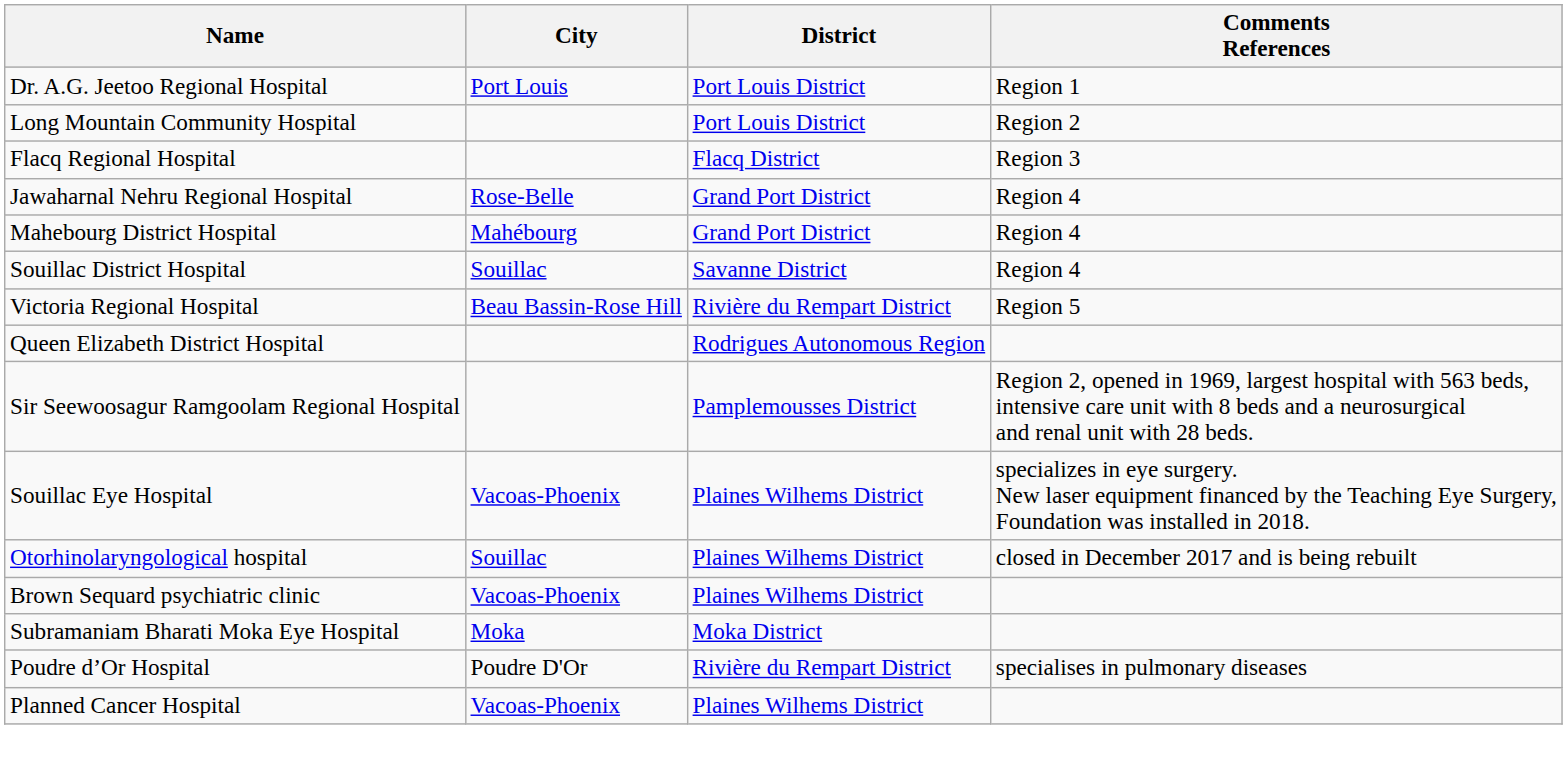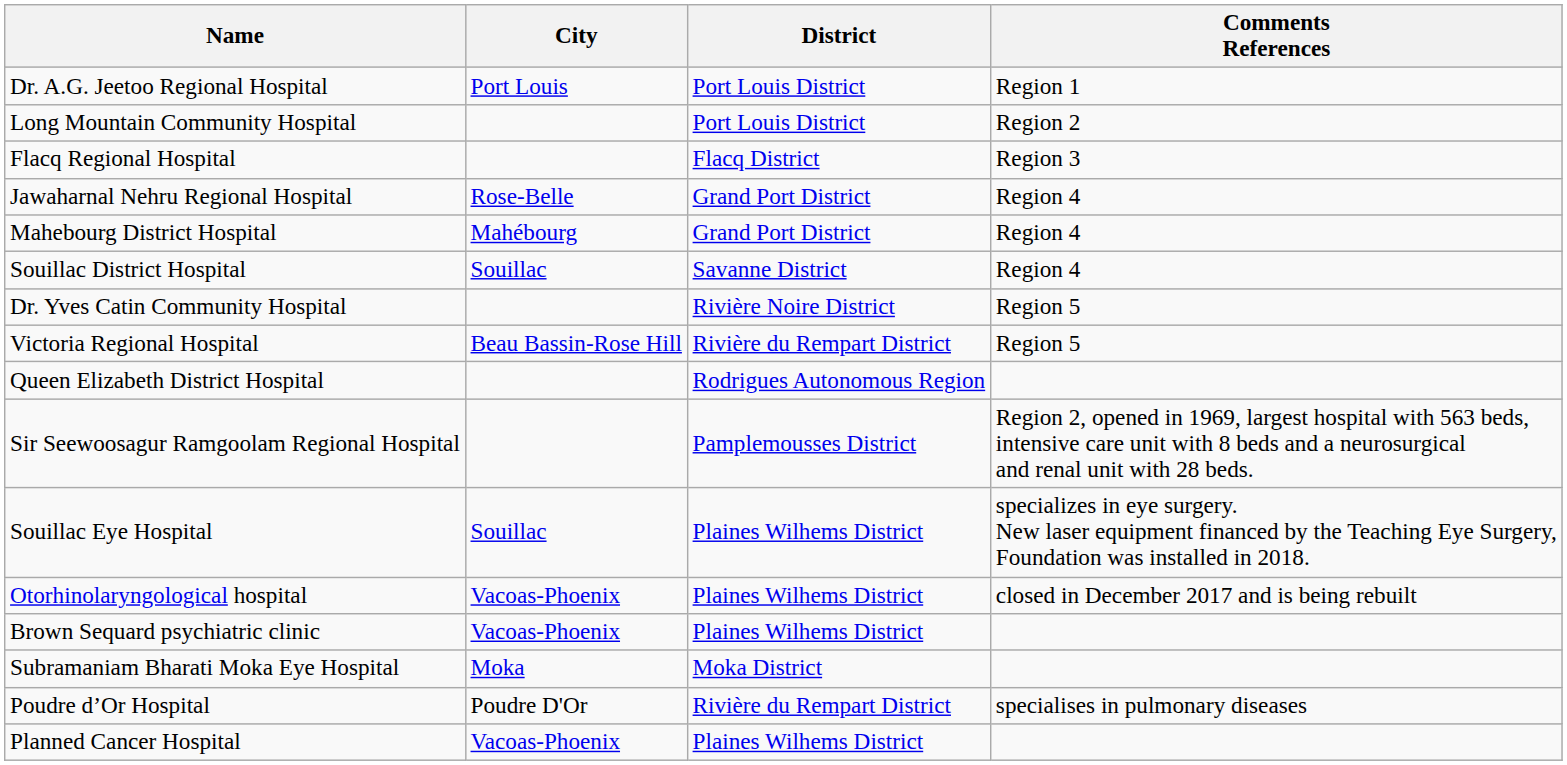+ row: Dr. Yves Catin Community Hospital | Rivière Noire District | Region 5
Souillac Eye Hospital | City: Vacoas-Phoenix -> Souillac
Otorhinolaryngological hospital | City: Souillac -> Vacoas-Phoenix
